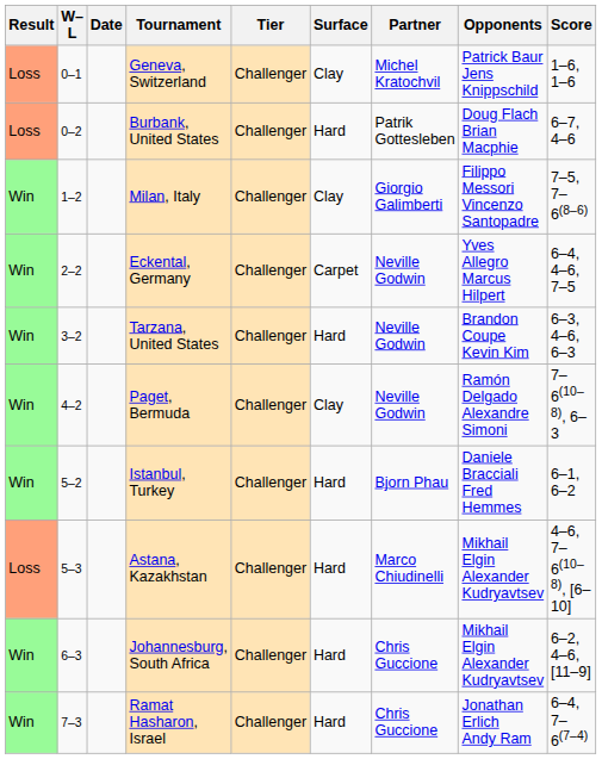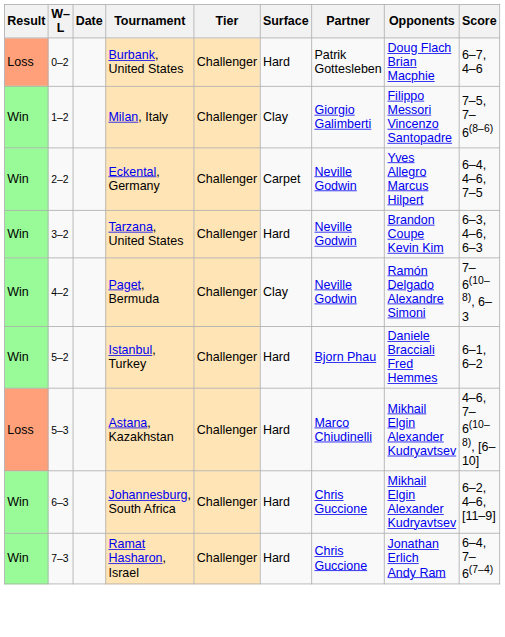- row: Loss | 0–1 | Geneva, Switzerland | Challenger | Clay | Michel Kratochvil | Patrick Baur Jens Knippschild | 1–6, 1–6
